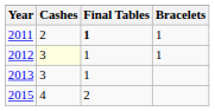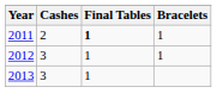2012 | Cashes: lightyellow background -> no background
- row: 2015 | 4 | 2
